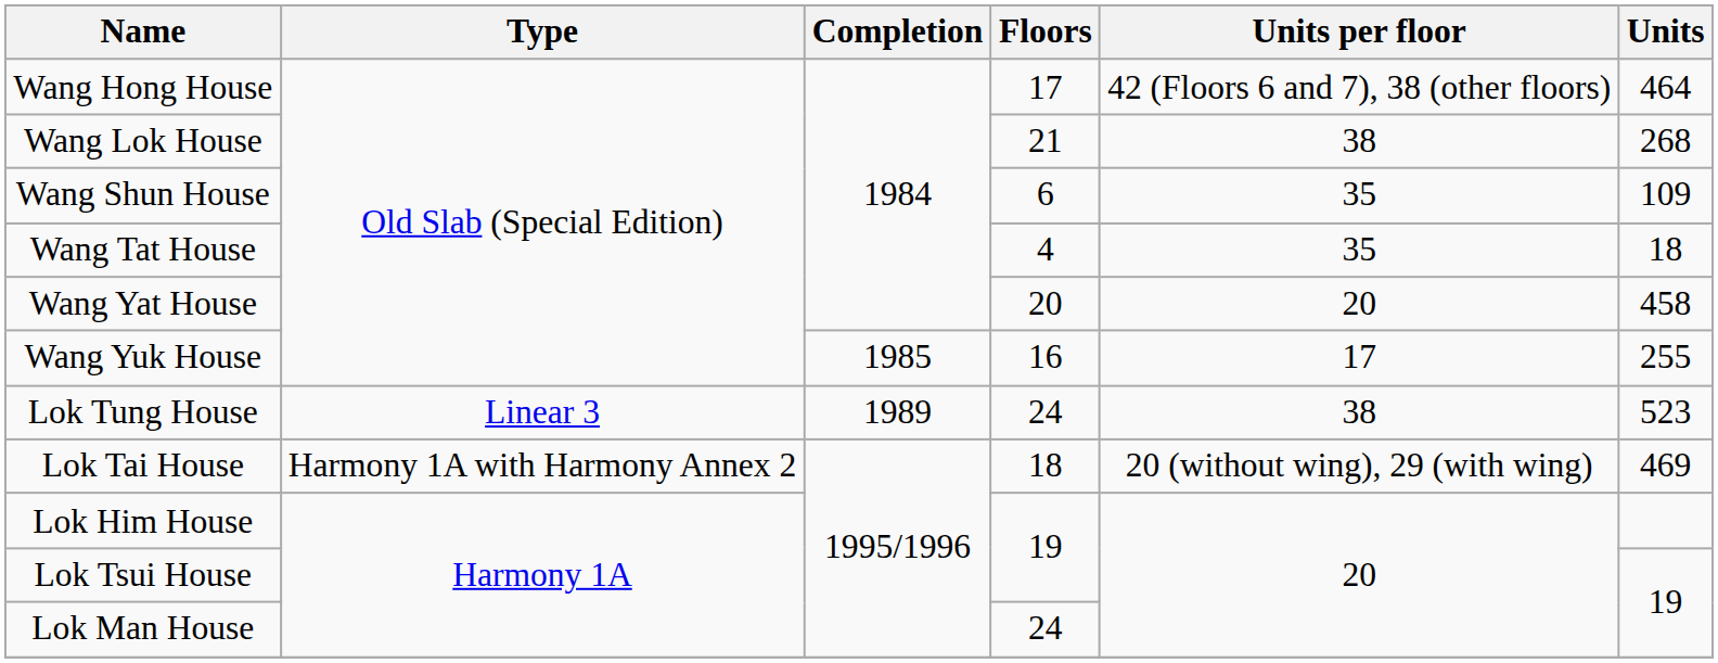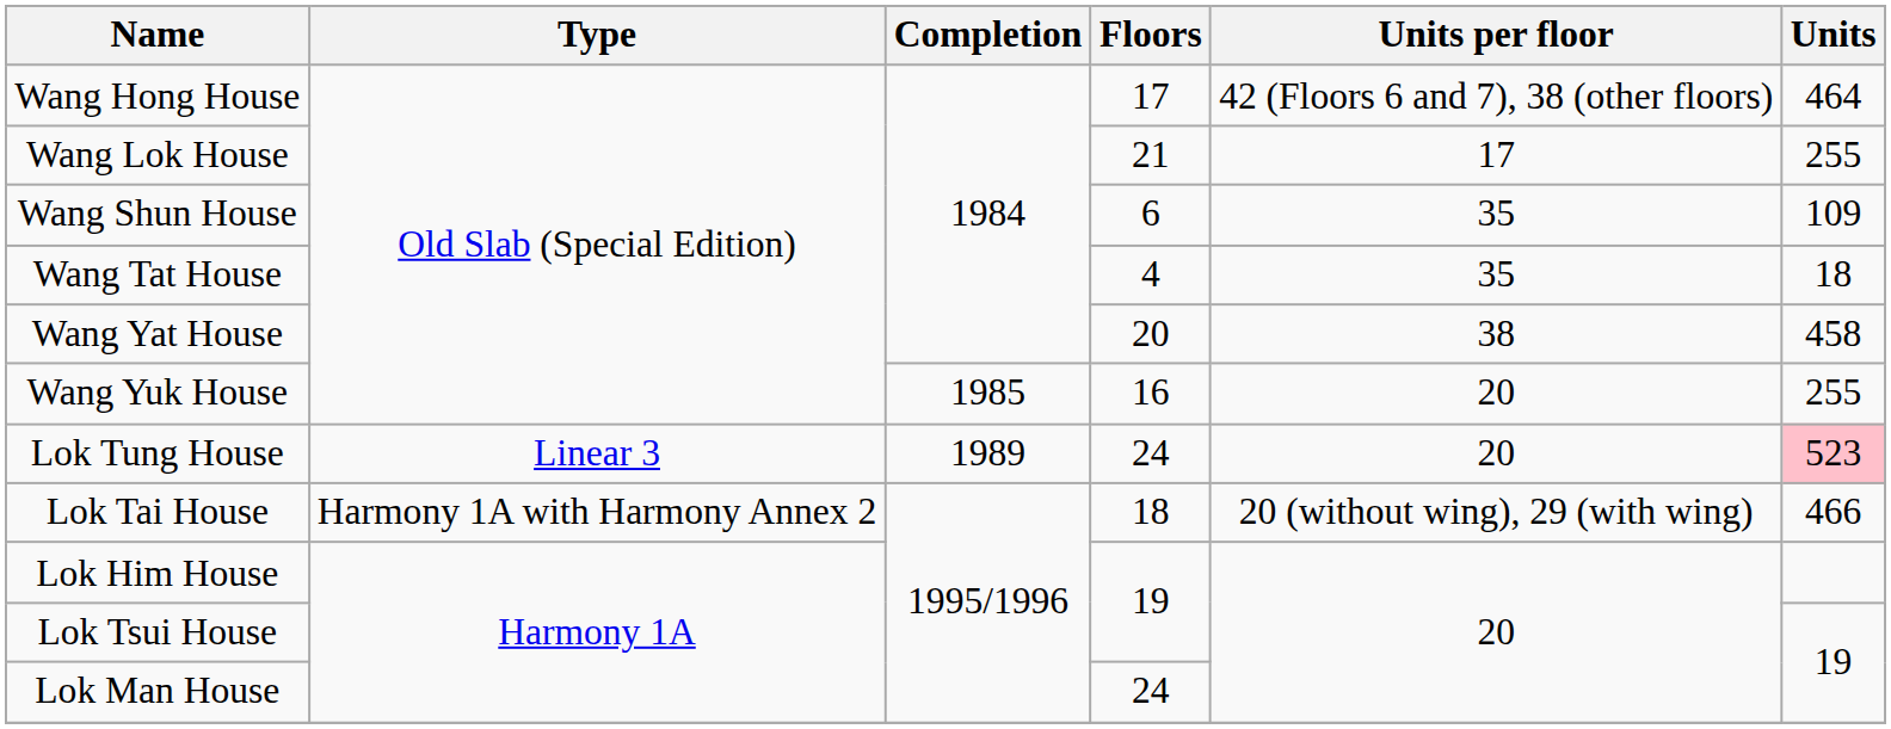Wang Lok House | Units per floor: 38 -> 17
Wang Lok House | Units: 268 -> 255
Wang Yat House | Units per floor: 20 -> 38
Wang Yuk House | Units per floor: 17 -> 20
Lok Tung House | Units per floor: 38 -> 20
Lok Tung House | Units: no background -> pink background
Lok Tai House | Units: 469 -> 466
